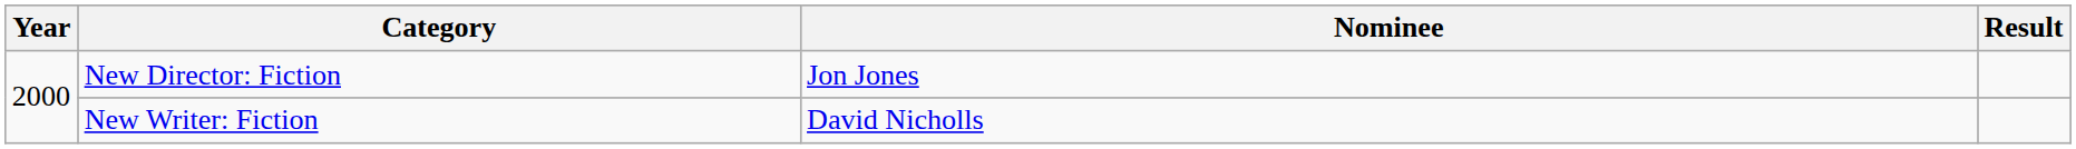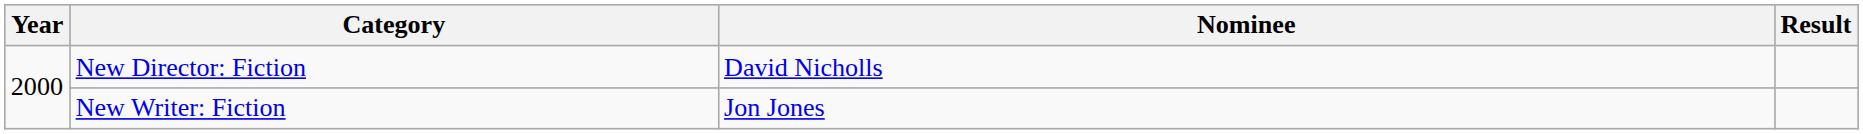New Director: Fiction | Nominee: Jon Jones -> David Nicholls
New Writer: Fiction | Nominee: David Nicholls -> Jon Jones
